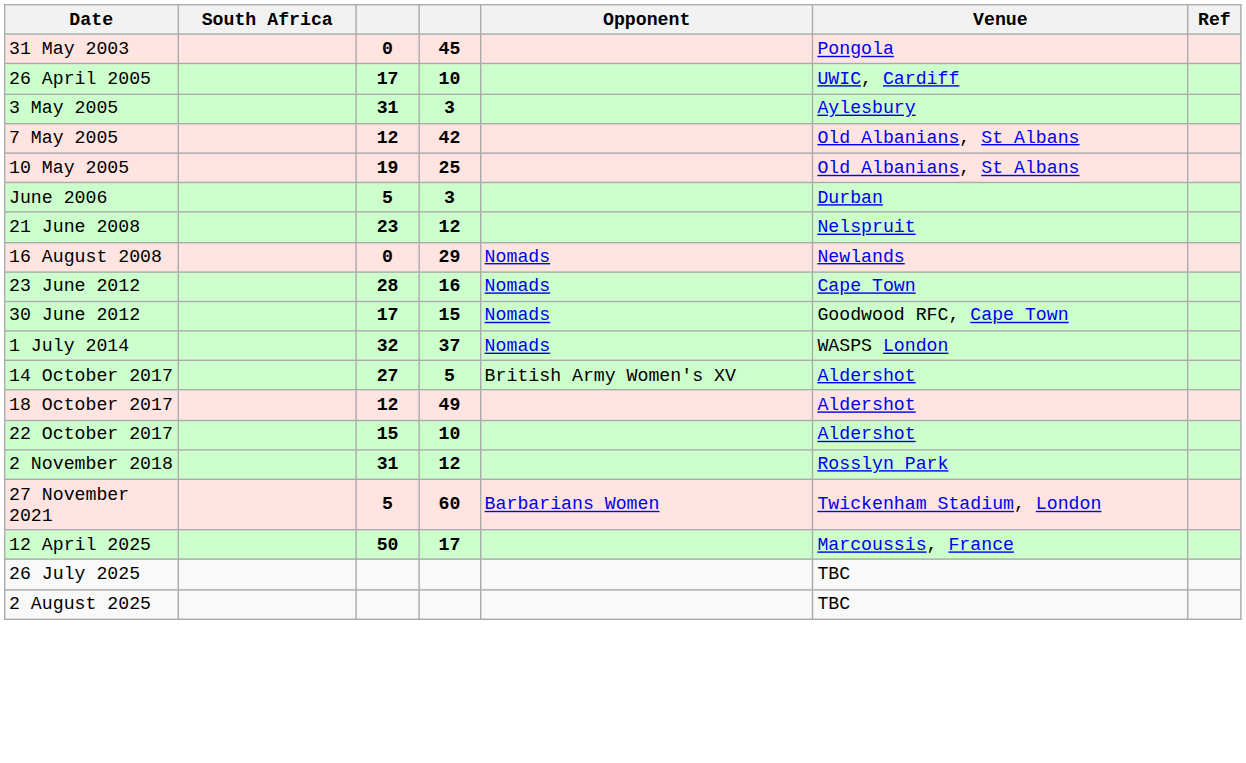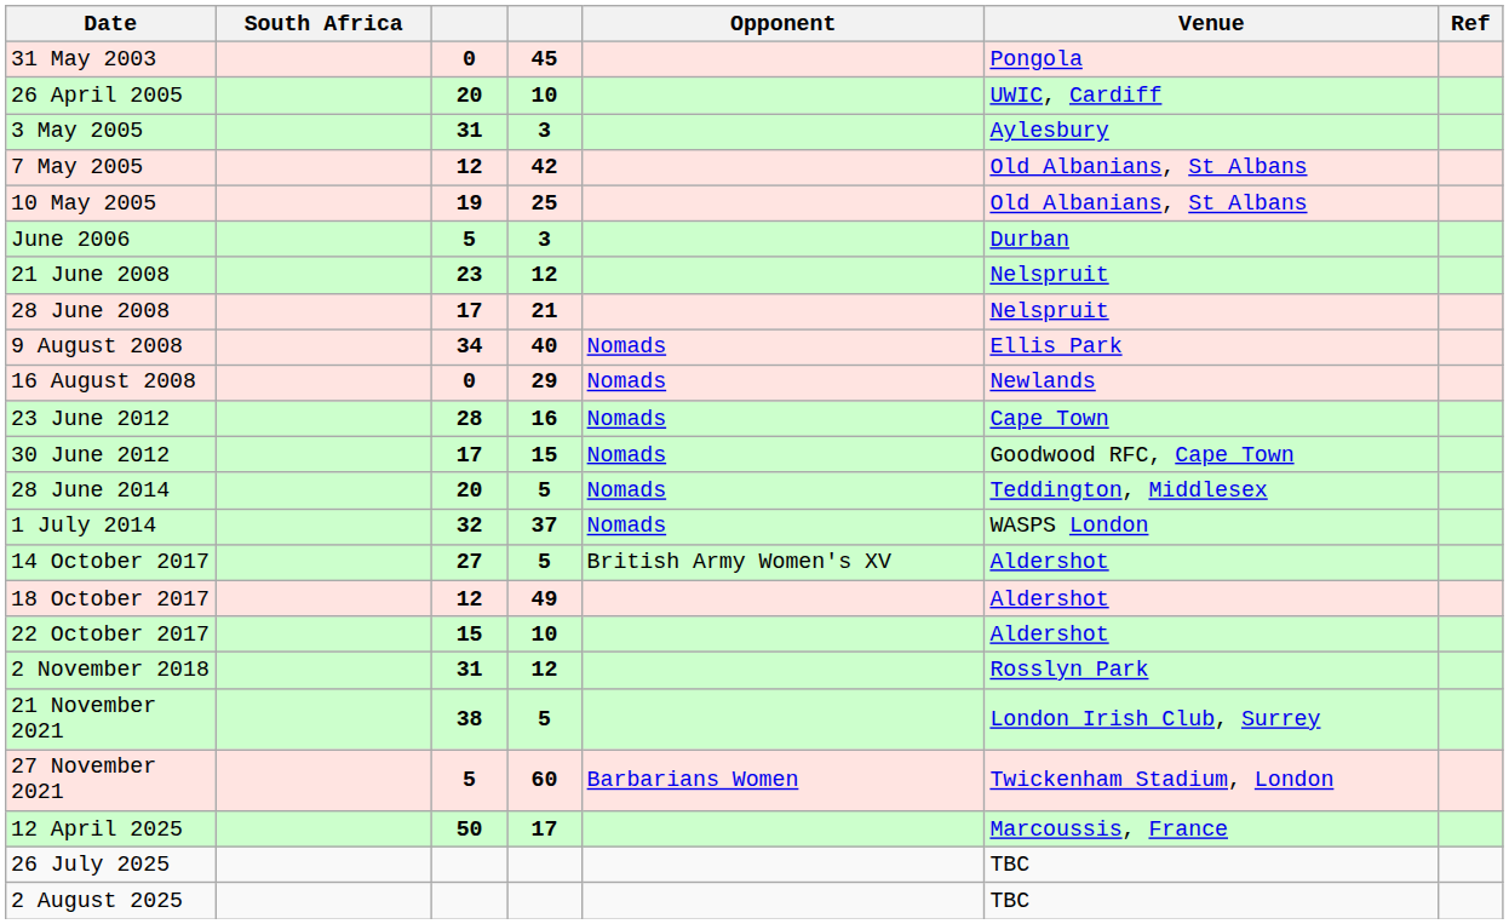26 April 2005 | column 3: 17 -> 20
+ row: 28 June 2008 | 17 | 21 | Nelspruit
+ row: 9 August 2008 | 34 | 40 | Nomads | Ellis Park
+ row: 28 June 2014 | 20 | 5 | Nomads | Teddington, Middlesex
+ row: 21 November 2021 | 38 | 5 | London Irish Club, Surrey
